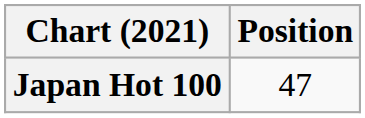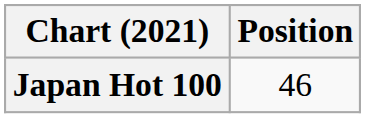Japan Hot 100 | Position: 47 -> 46
